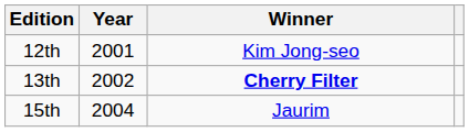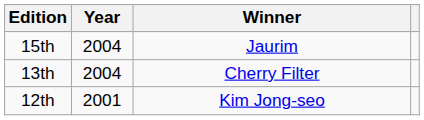rows swapped: 15th <-> 12th
13th | Year: 2002 -> 2004
13th | Winner: bold -> normal
